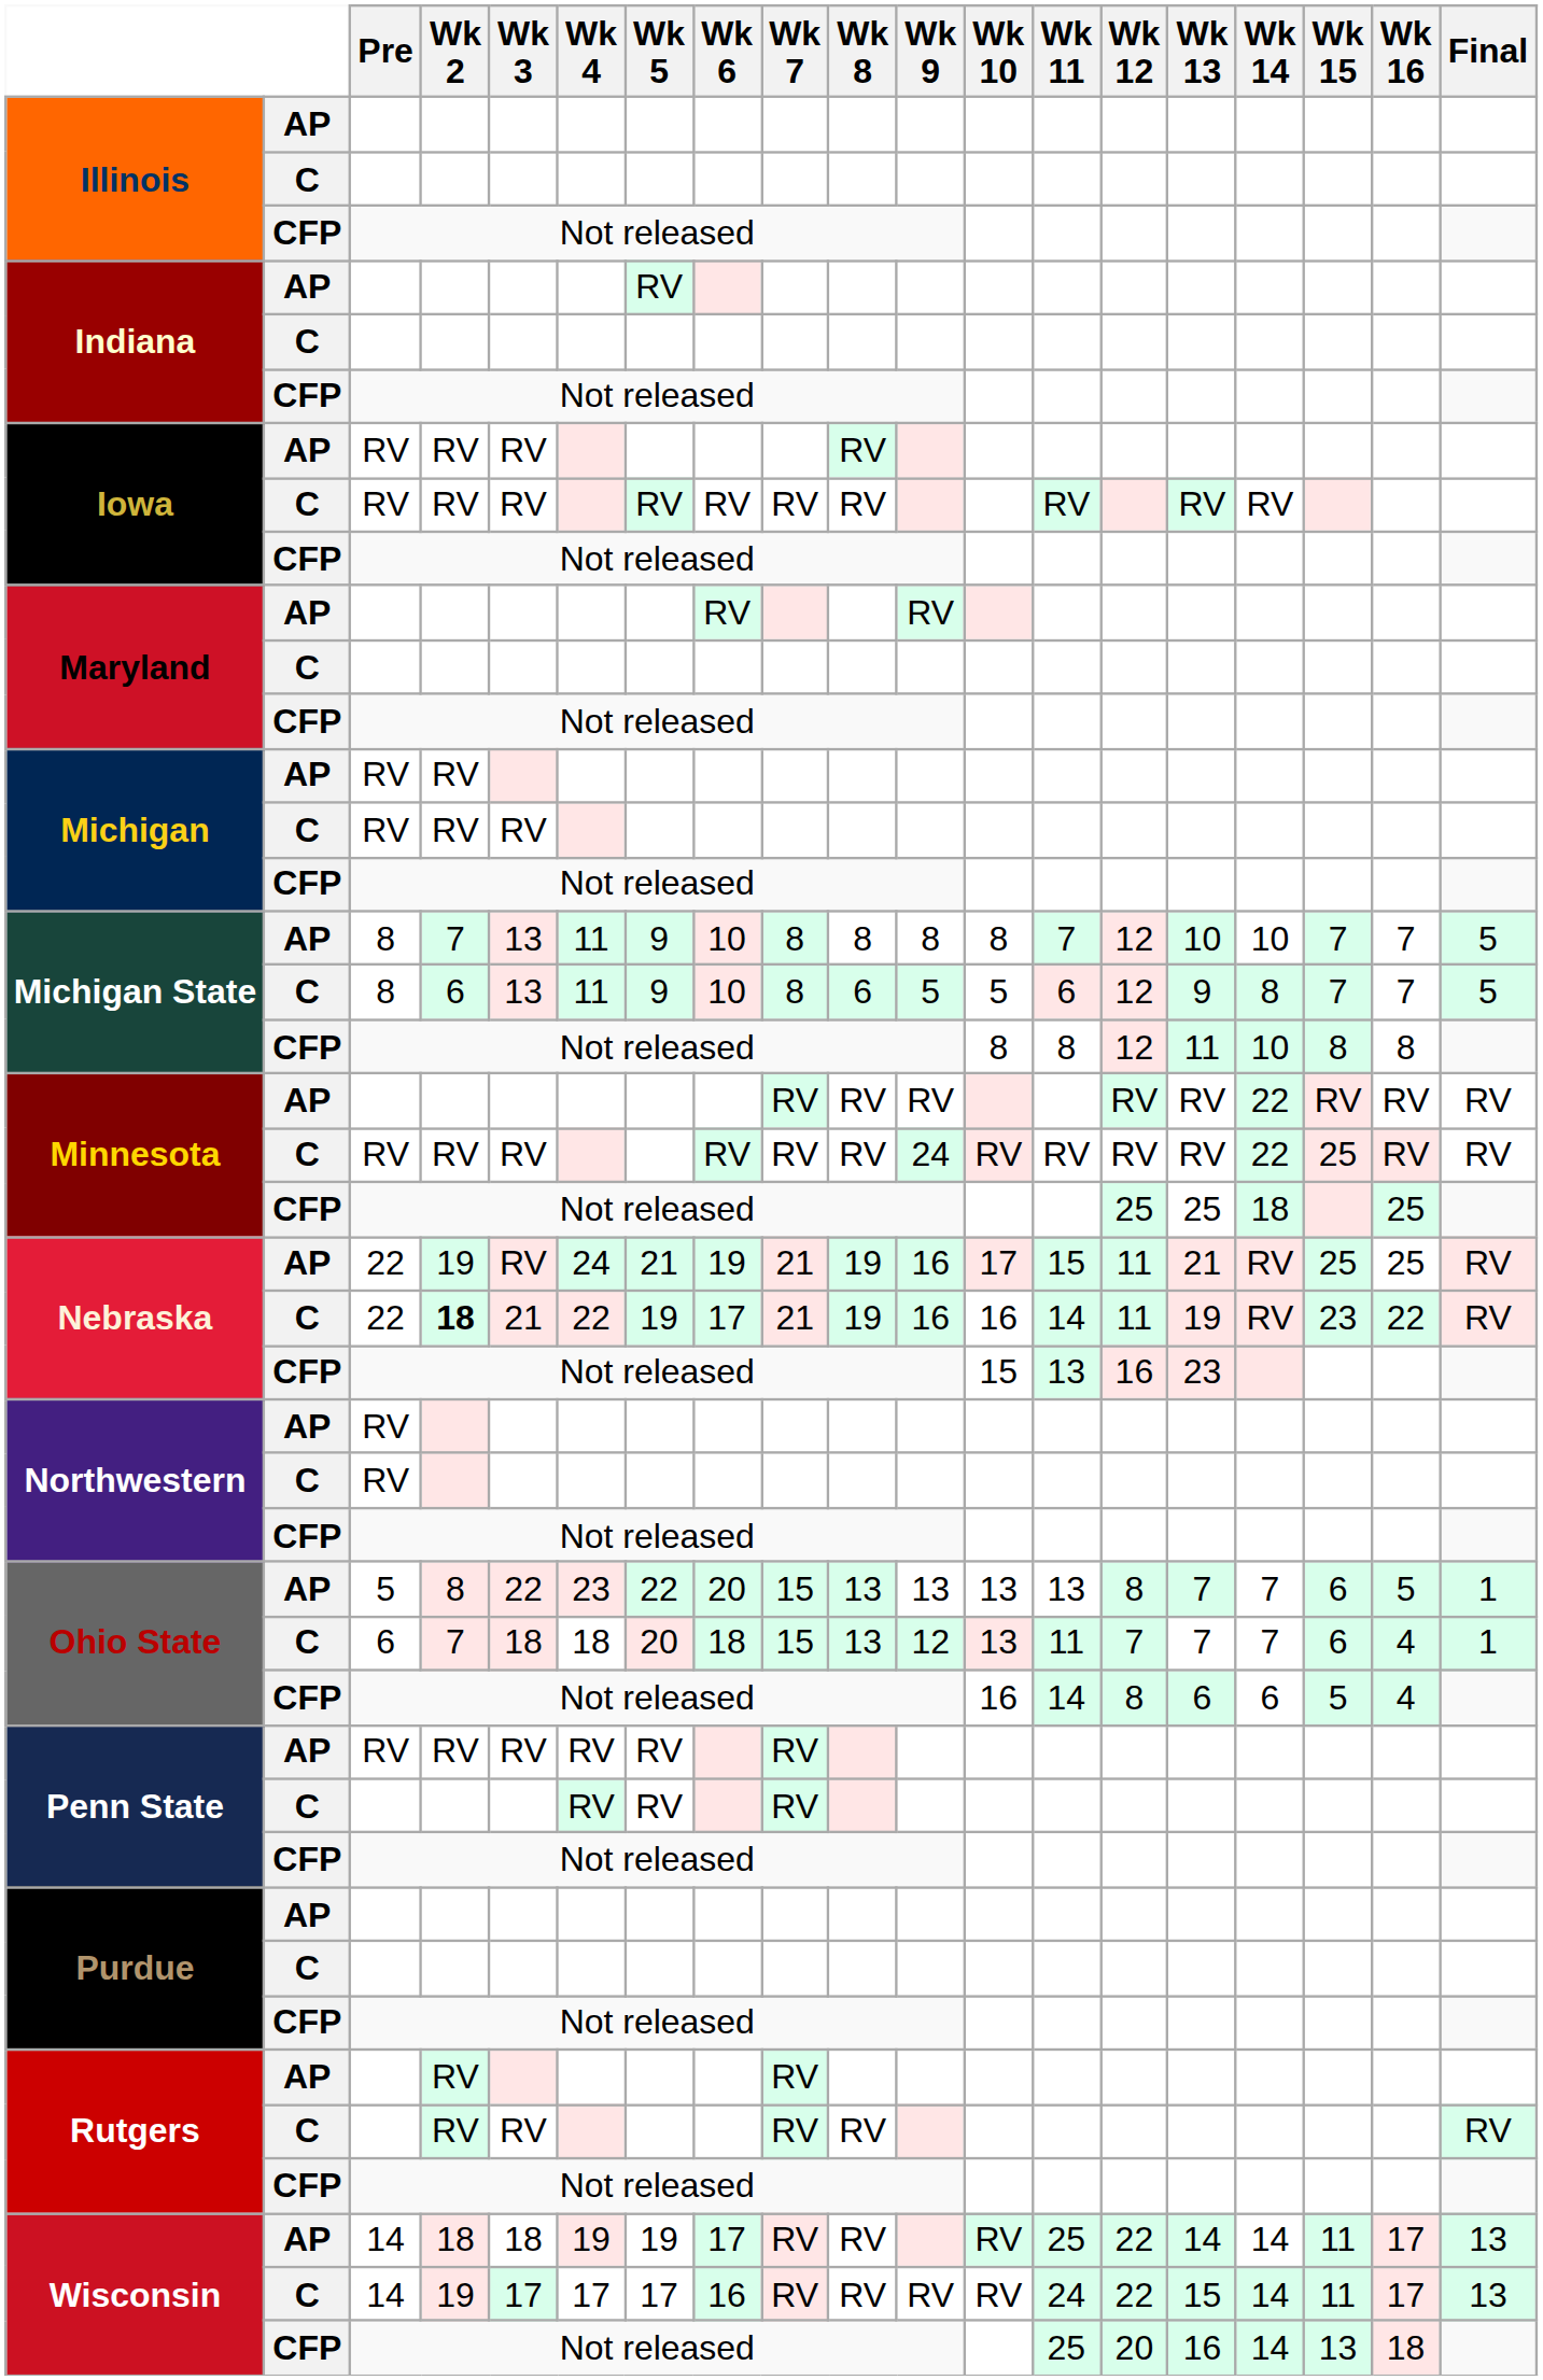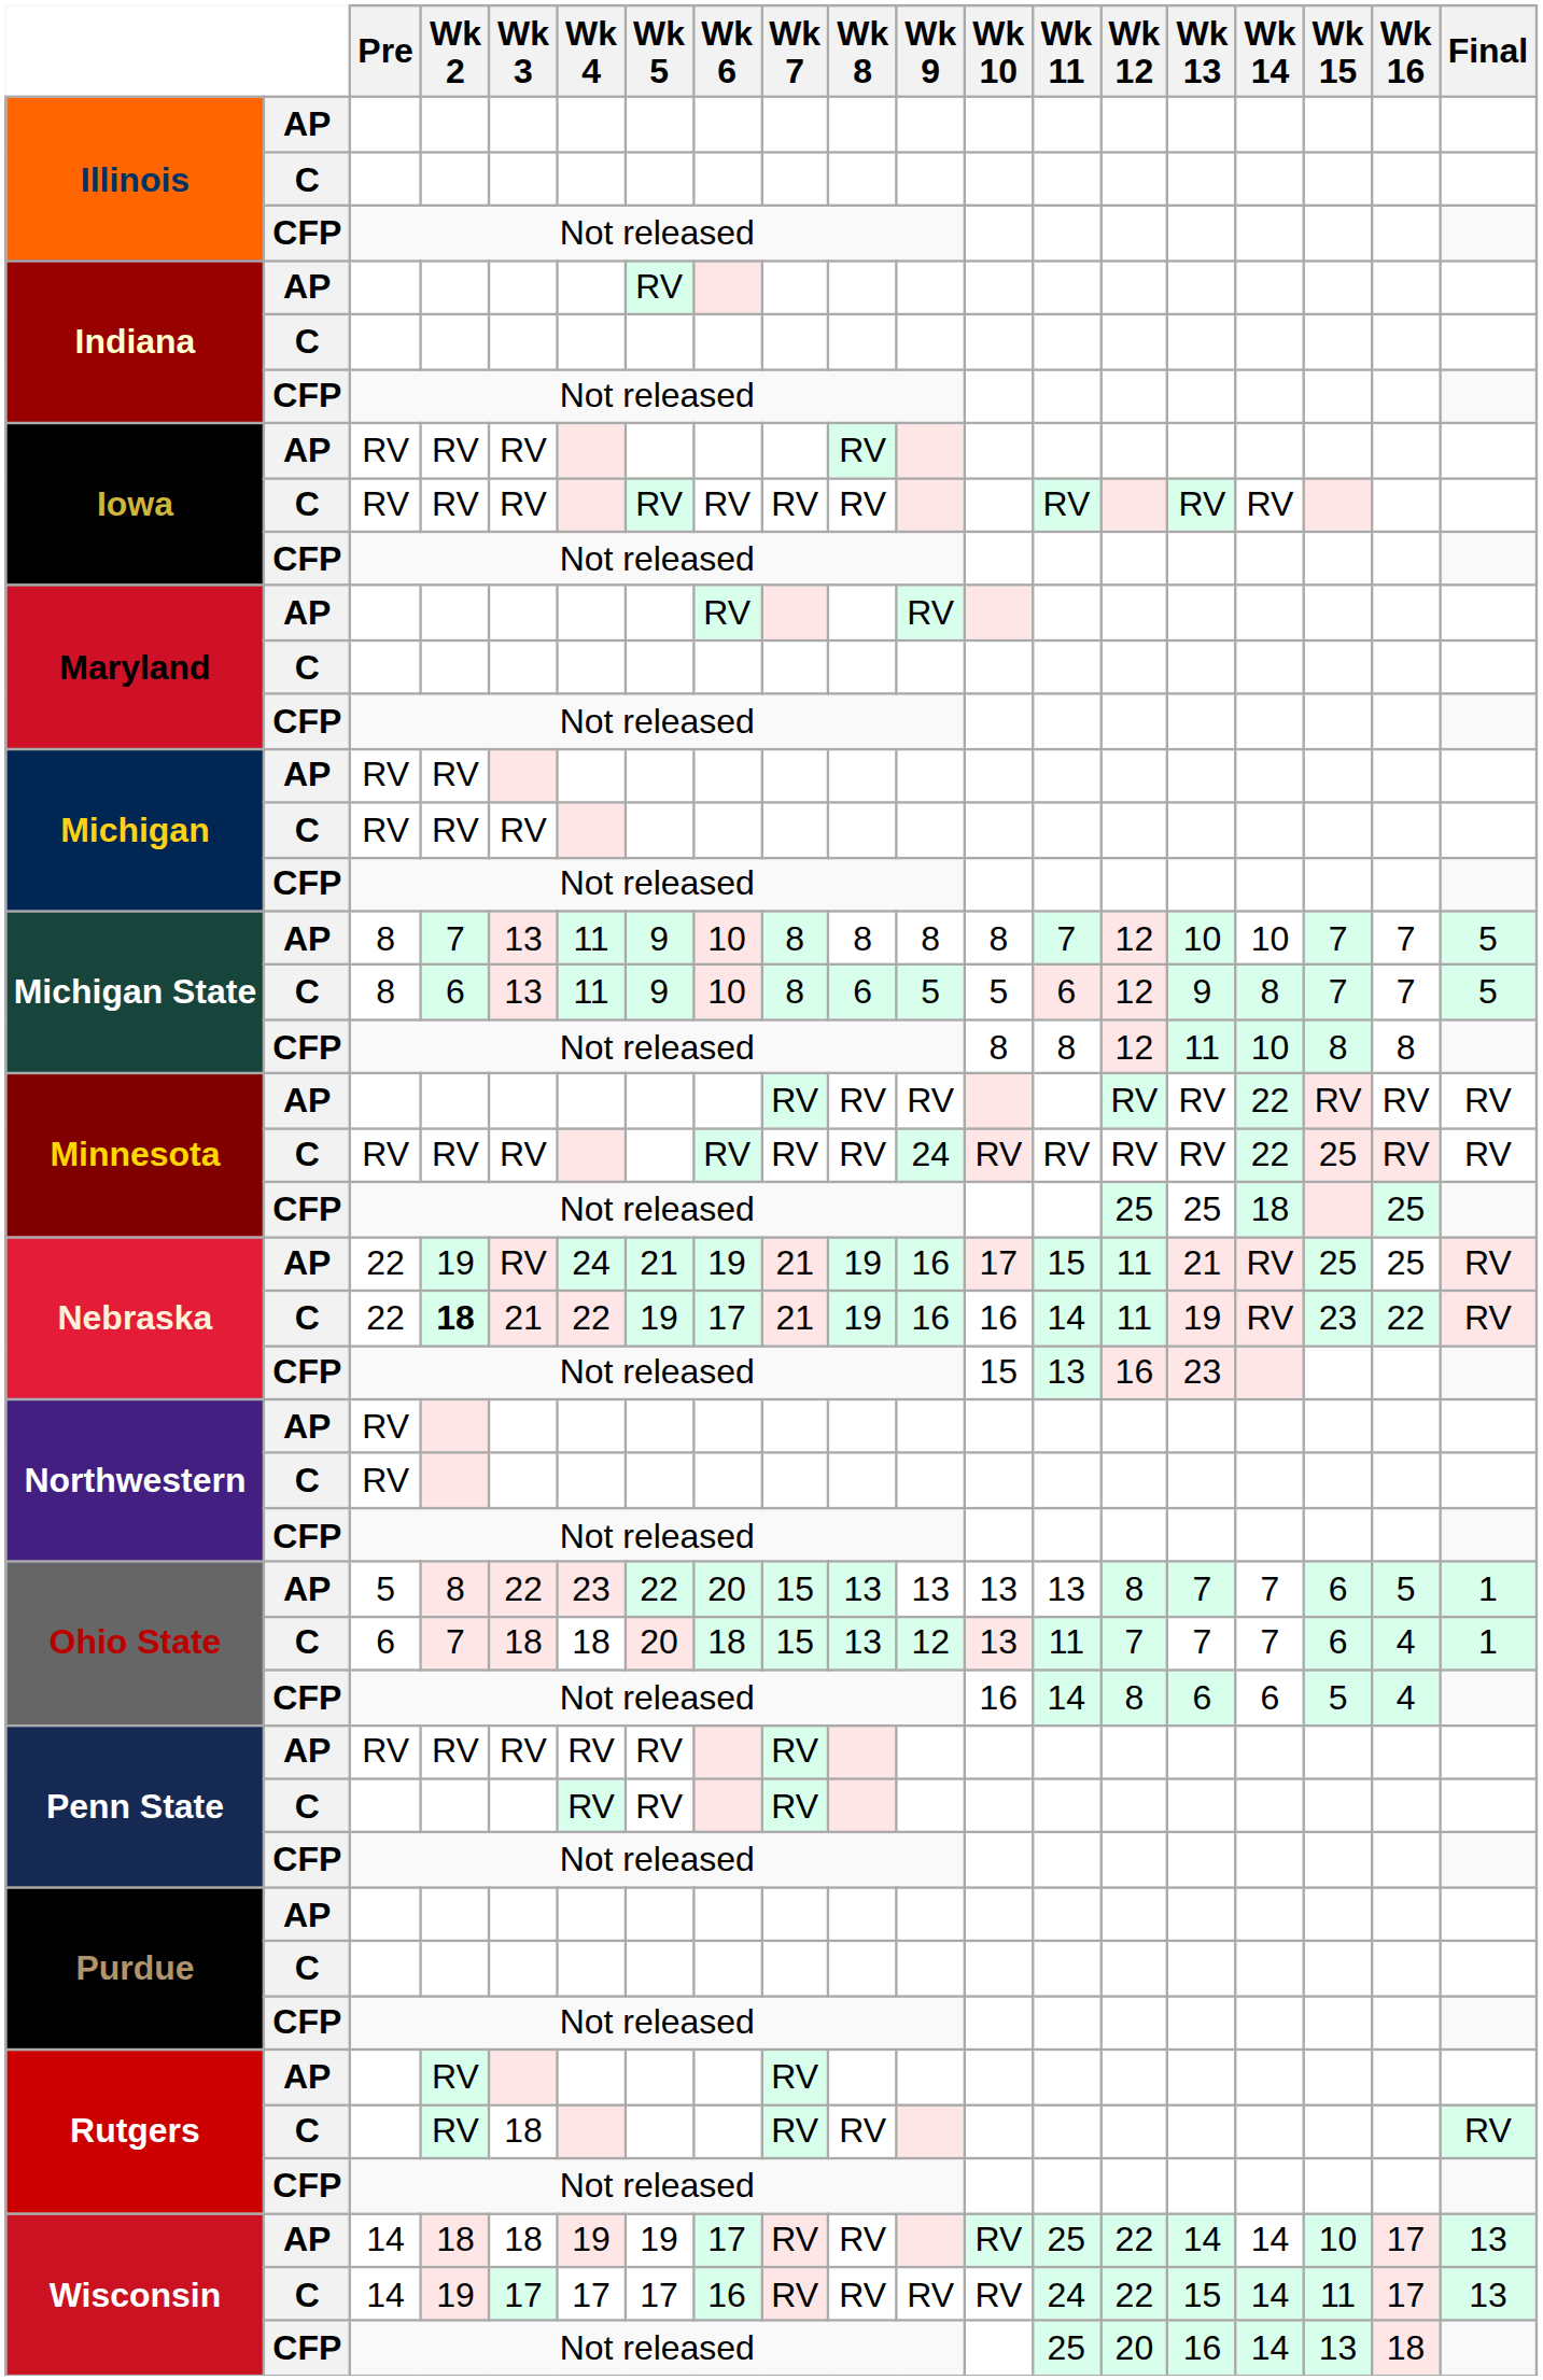Rutgers / C | Wk 3: RV -> 18
Wisconsin / AP | Wk 15: 11 -> 10
